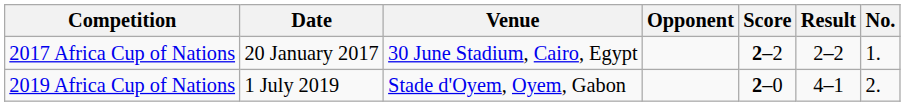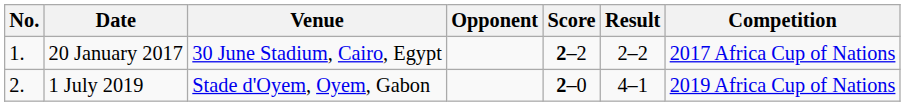columns swapped: No. <-> Competition
